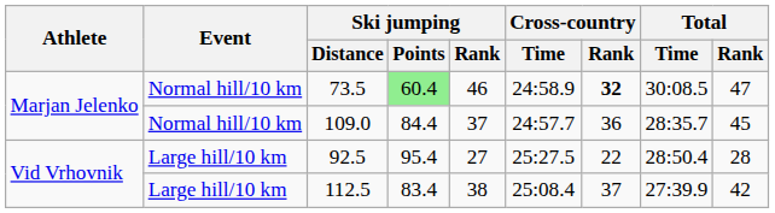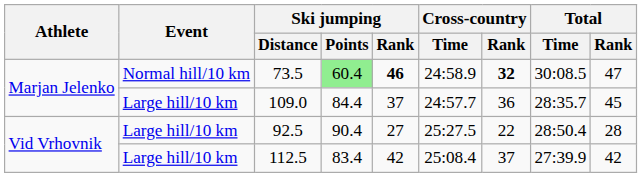73.5 | Ski jumping / Rank: normal -> bold
109.0 | Event: Normal hill/10 km -> Large hill/10 km
92.5 | Ski jumping / Points: 95.4 -> 90.4
112.5 | Ski jumping / Rank: 38 -> 42
